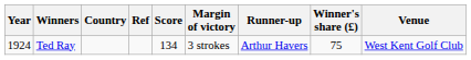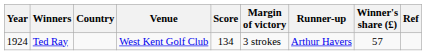columns swapped: Venue <-> Ref
Ted Ray | Winner's share (£): 75 -> 57
